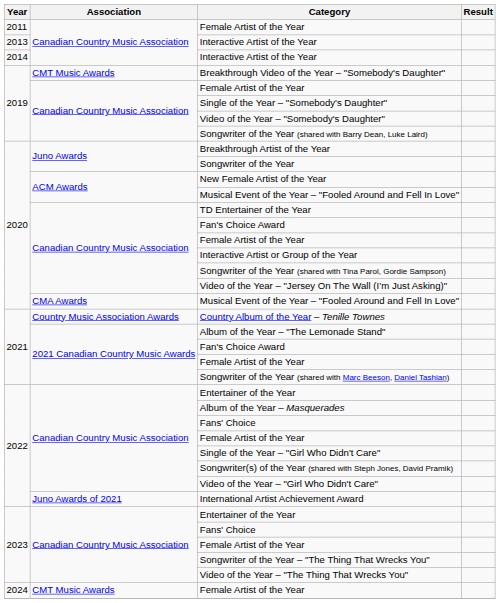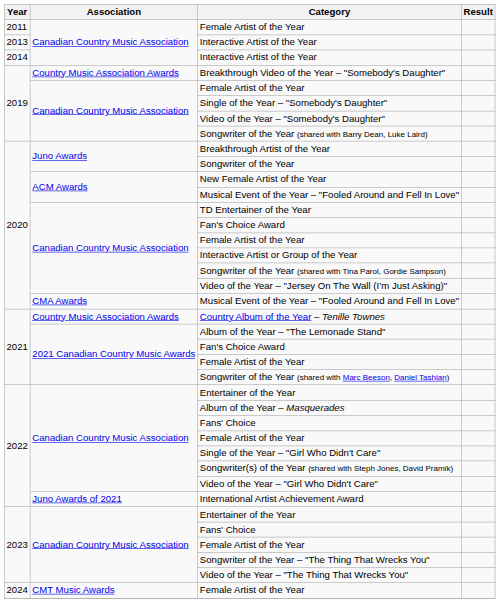Breakthrough Video of the Year – "Somebody's Daughter" | Association: CMT Music Awards -> Country Music Association Awards
